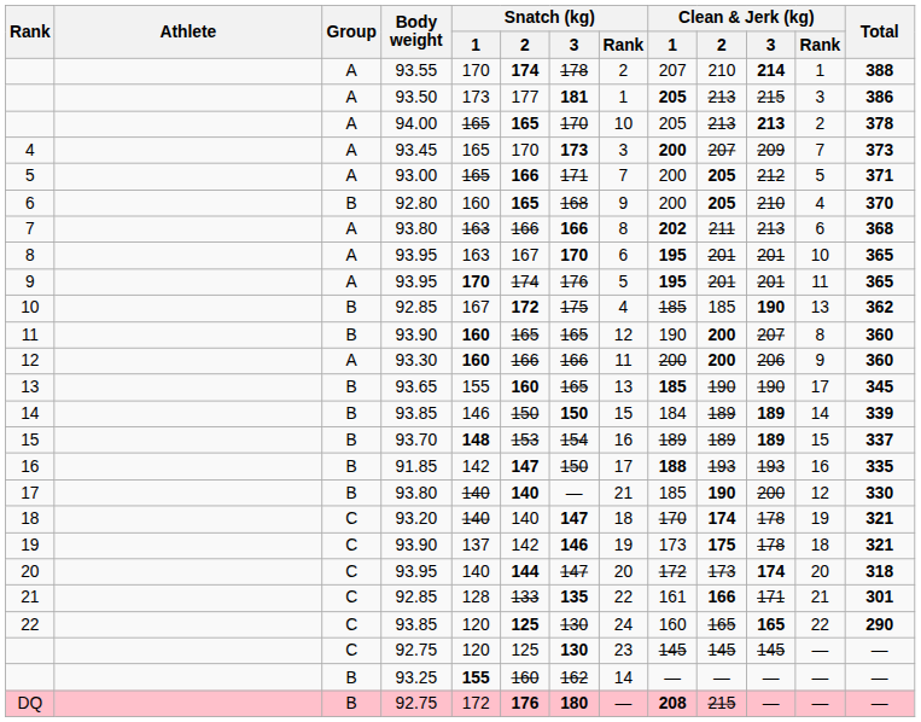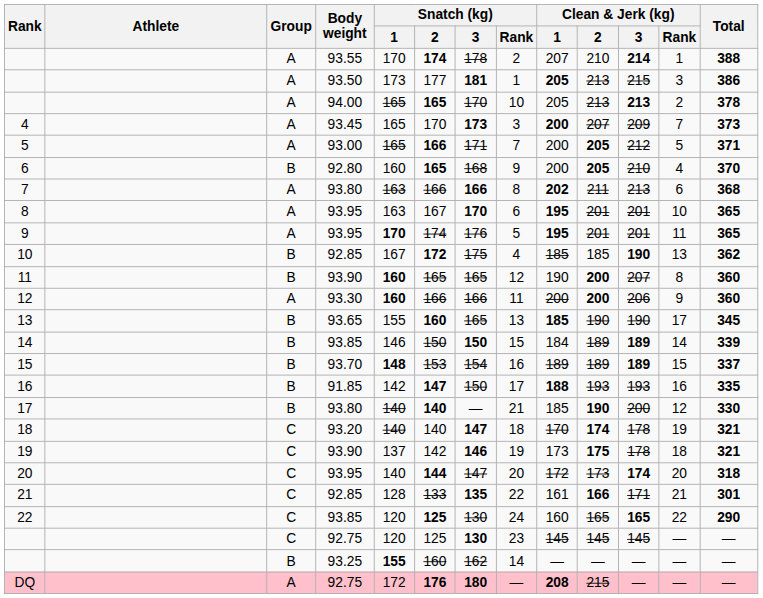DQ | Group: B -> A
